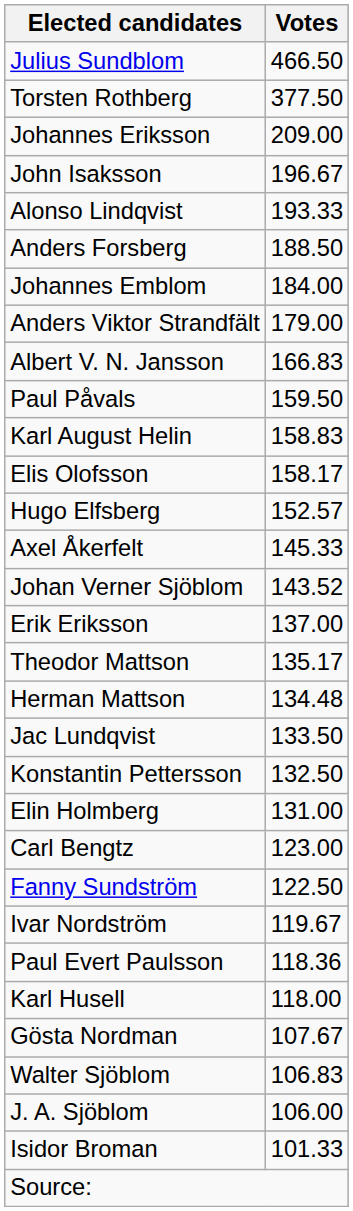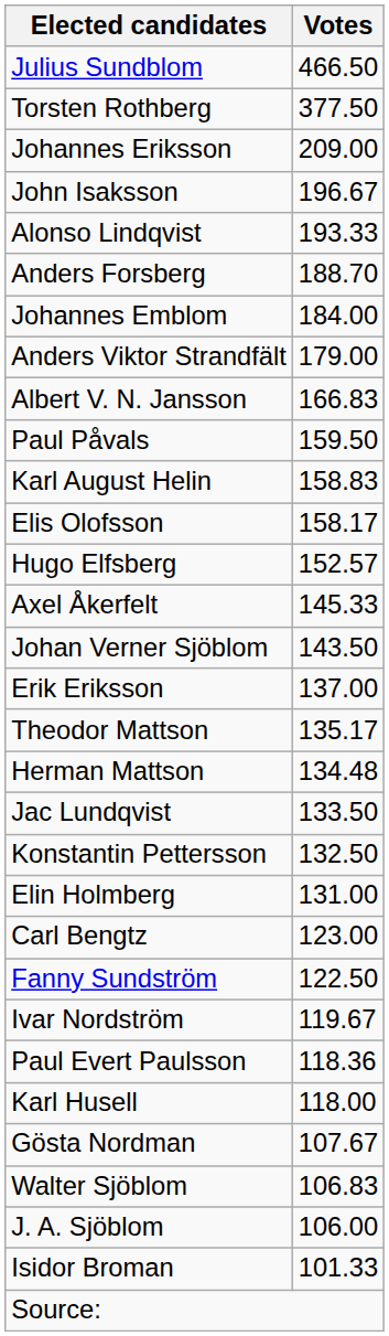Anders Forsberg | Votes: 188.50 -> 188.70
Johan Verner Sjöblom | Votes: 143.52 -> 143.50
